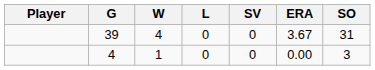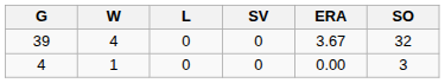- column: Player
39 | SO: 31 -> 32
